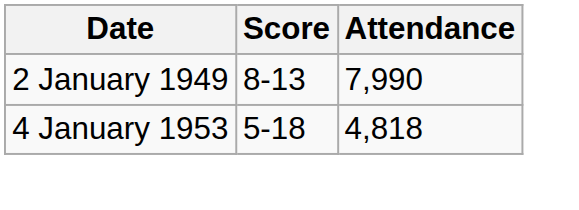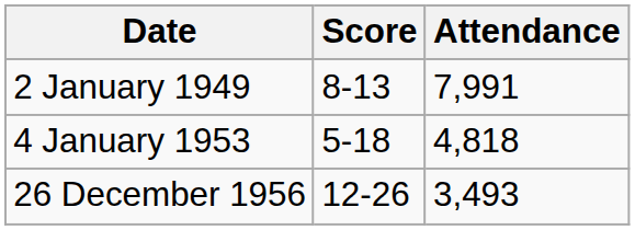2 January 1949 | Attendance: 7,990 -> 7,991
+ row: 26 December 1956 | 12-26 | 3,493
